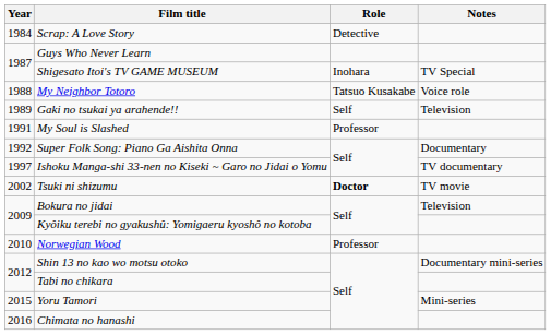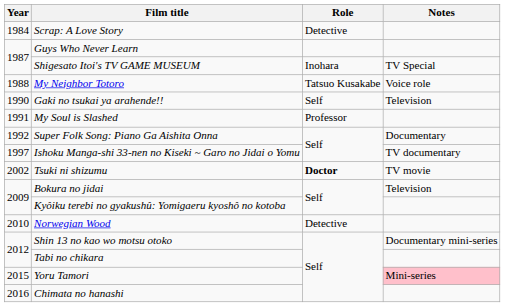Gaki no tsukai ya arahende!! | Year: 1989 -> 1990
Norwegian Wood | Role: Professor -> Detective
Yoru Tamori | Notes: no background -> pink background
